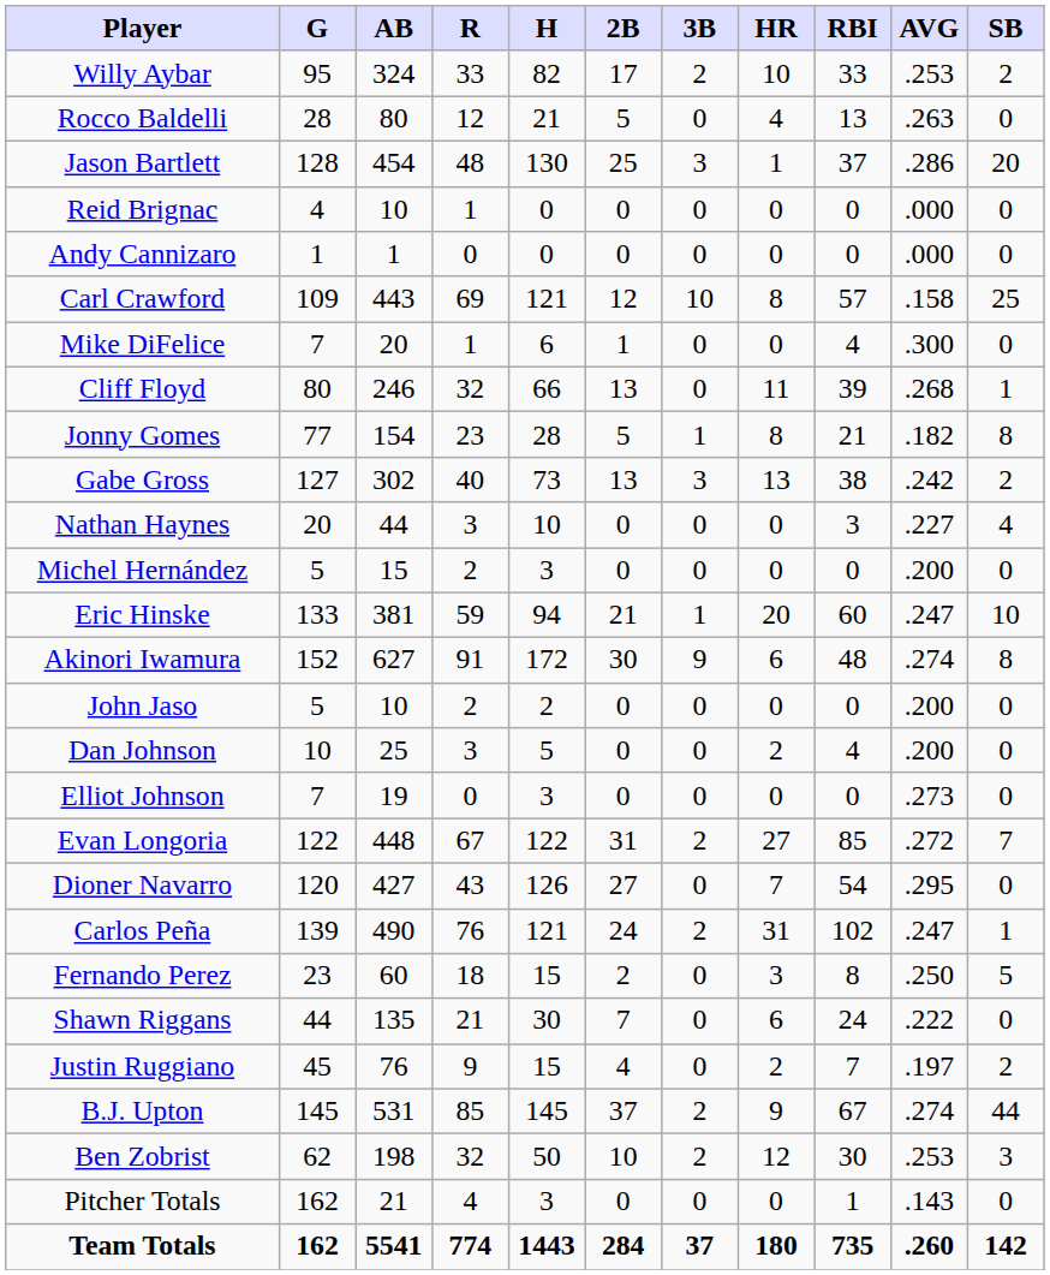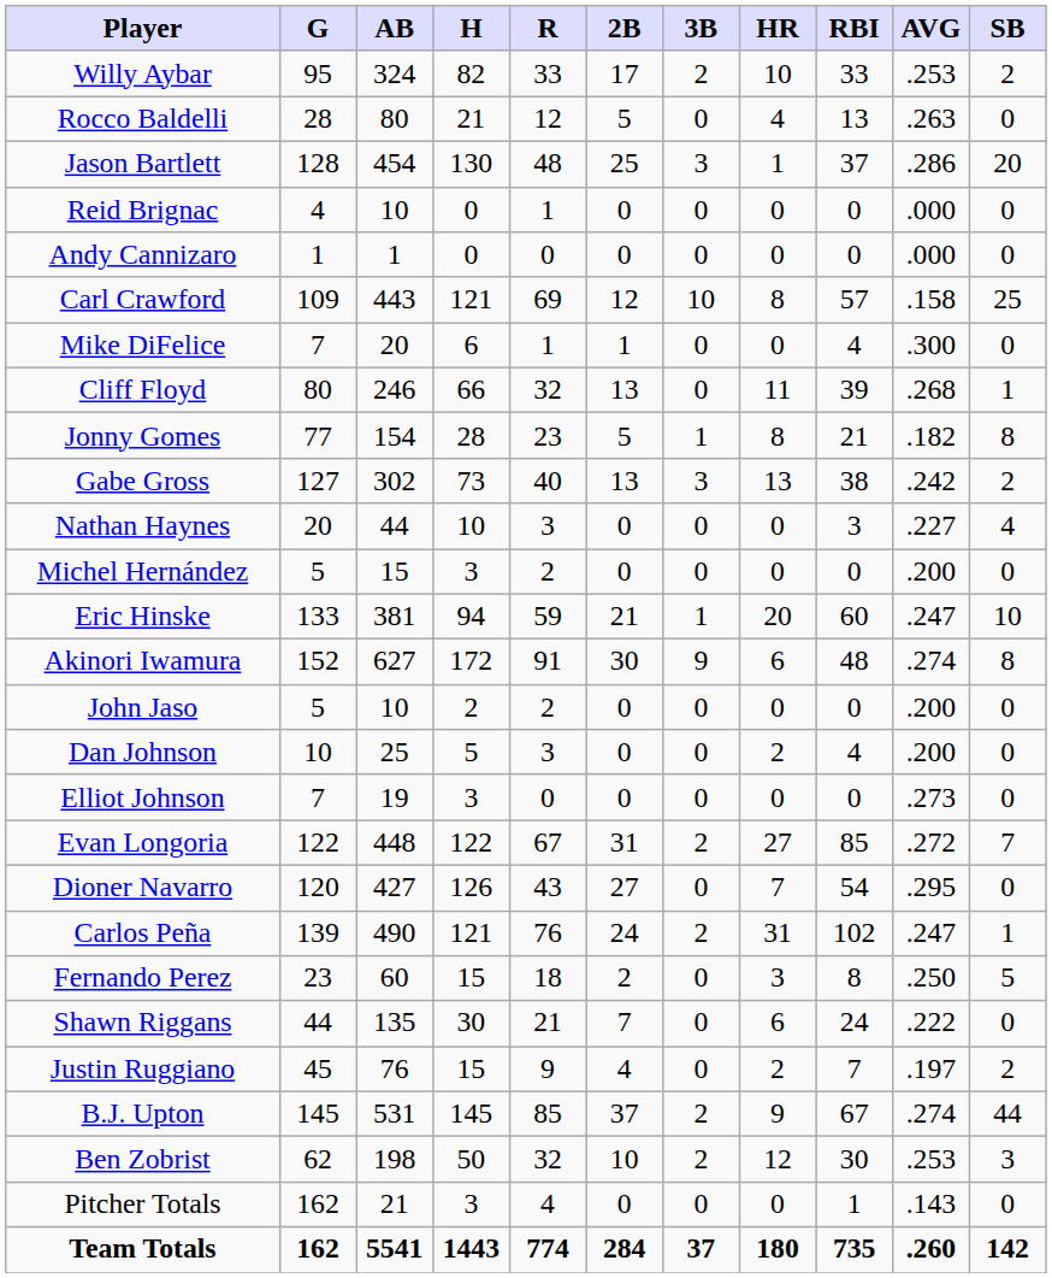columns swapped: R <-> H
